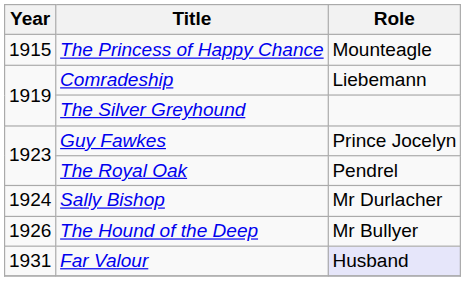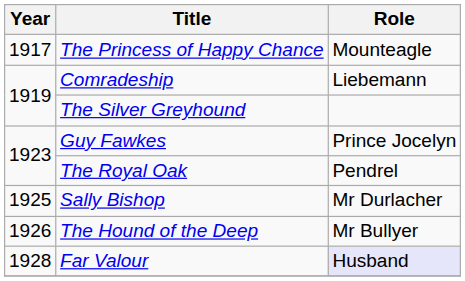The Princess of Happy Chance | Year: 1915 -> 1917
Sally Bishop | Year: 1924 -> 1925
Far Valour | Year: 1931 -> 1928
